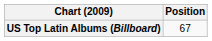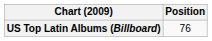US Top Latin Albums (Billboard) | Position: 67 -> 76
